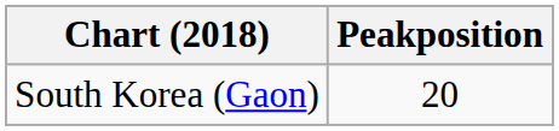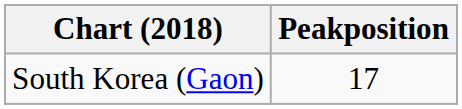South Korea (Gaon) | Peakposition: 20 -> 17
